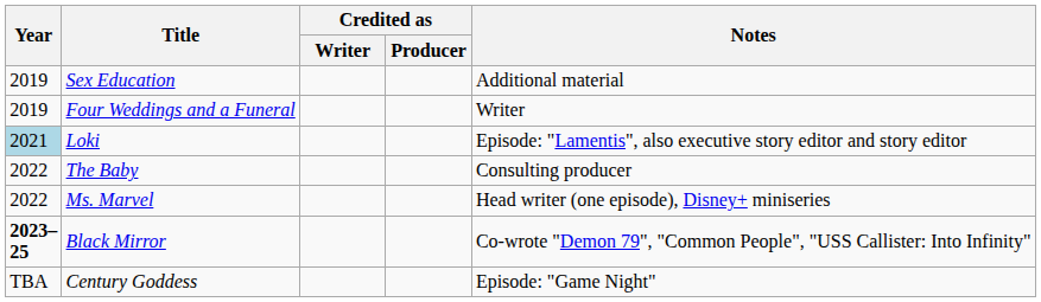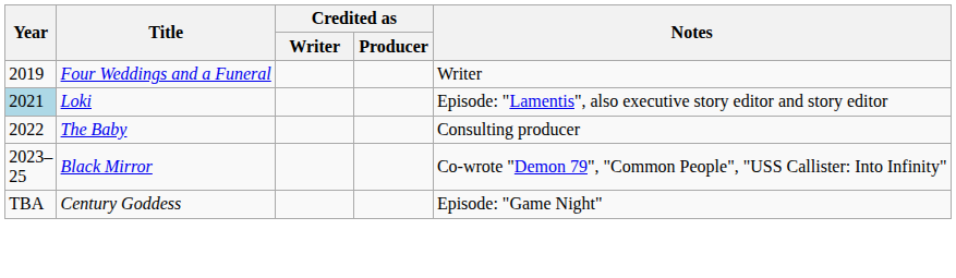- row: 2019 | Sex Education | Additional material
- row: 2022 | Ms. Marvel | Head writer (one episode), Disney+ miniseries
Black Mirror | Year: bold -> normal
